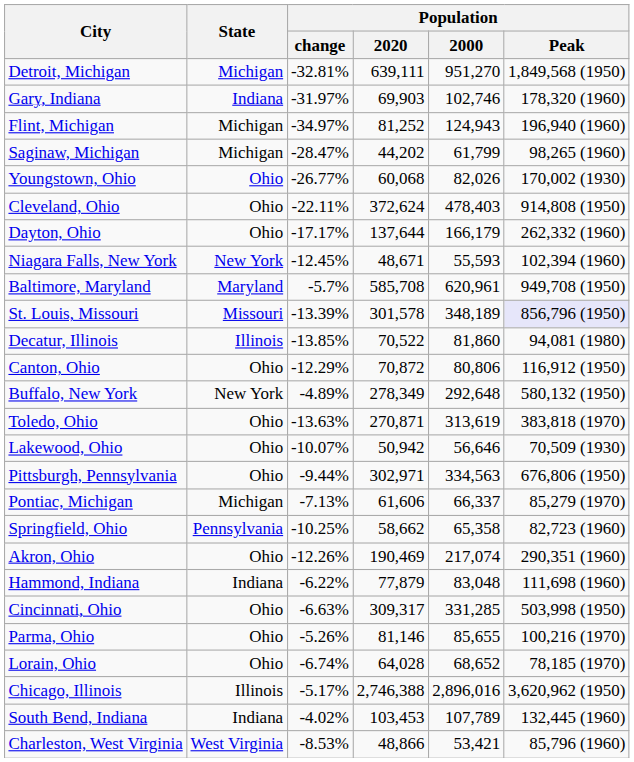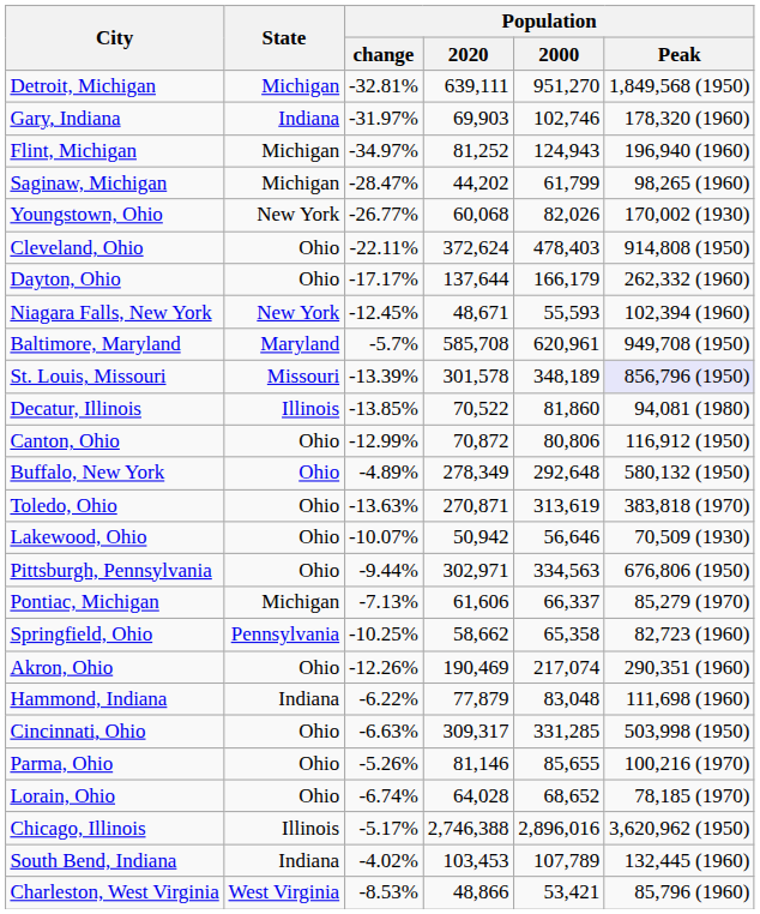Youngstown, Ohio | State: Ohio -> New York
Canton, Ohio | Population / change: -12.29% -> -12.99%
Buffalo, New York | State: New York -> Ohio
